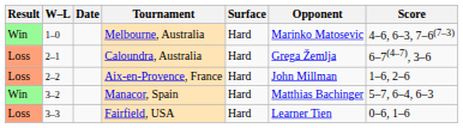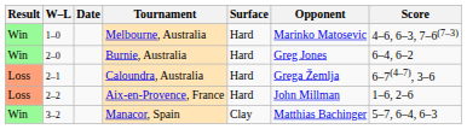+ row: Win | 2–0 | Burnie, Australia | Hard | Greg Jones | 6–4, 6–2
Manacor, Spain | Surface: Hard -> Clay
- row: Loss | 3–3 | Fairfield, USA | Hard | Learner Tien | 0–6, 1–6
